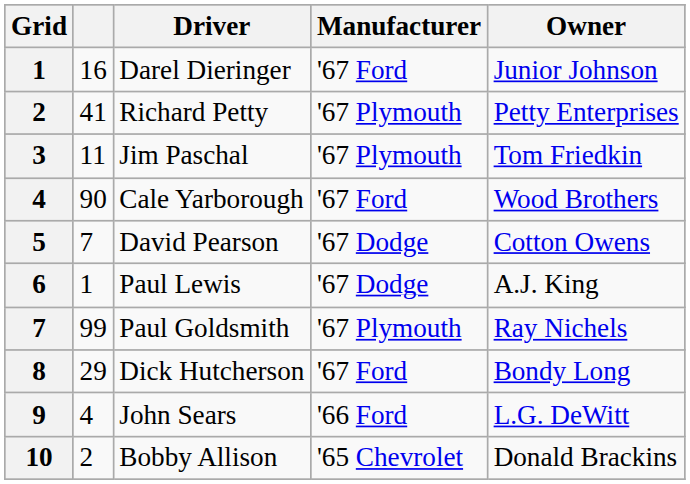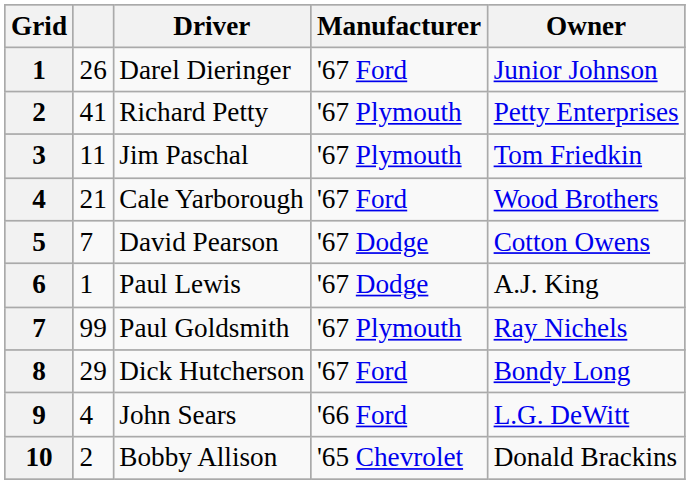Darel Dieringer | column 2: 16 -> 26
Cale Yarborough | column 2: 90 -> 21
